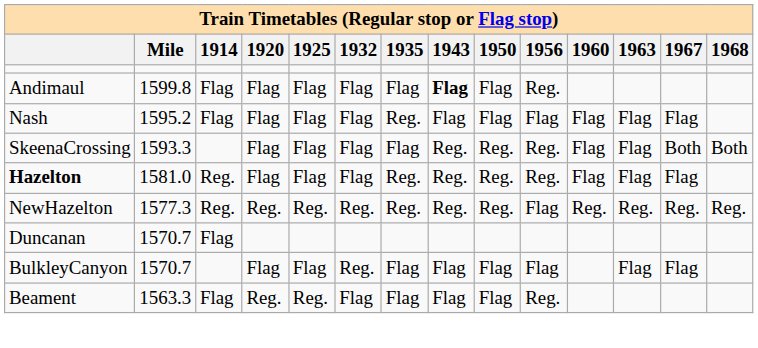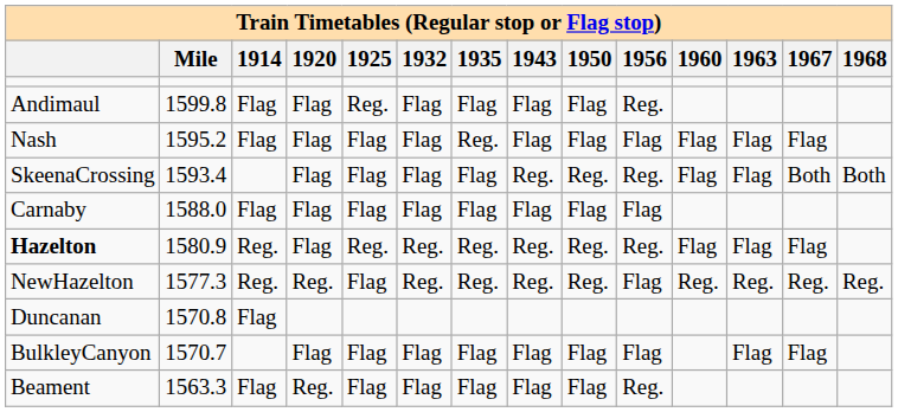Andimaul | 1925: Flag -> Reg.
Andimaul | 1943: bold -> normal
SkeenaCrossing | Mile: 1593.3 -> 1593.4
+ row: Carnaby | 1588.0 | Flag | Flag | Flag | Flag | Flag | Flag | Flag | Flag
Hazelton | Mile: 1581.0 -> 1580.9
Hazelton | 1925: Flag -> Reg.
Hazelton | 1932: Flag -> Reg.
NewHazelton | 1925: Reg. -> Flag
Duncanan | Mile: 1570.7 -> 1570.8
BulkleyCanyon | 1932: Reg. -> Flag
Beament | 1925: Reg. -> Flag
